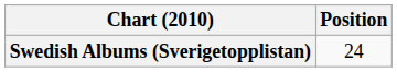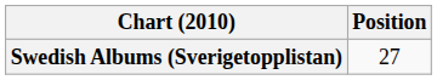Swedish Albums (Sverigetopplistan) | Position: 24 -> 27
